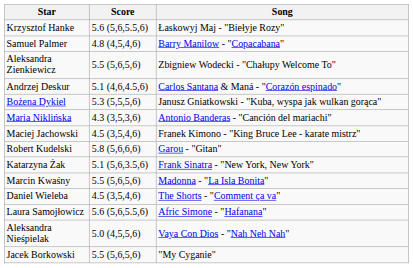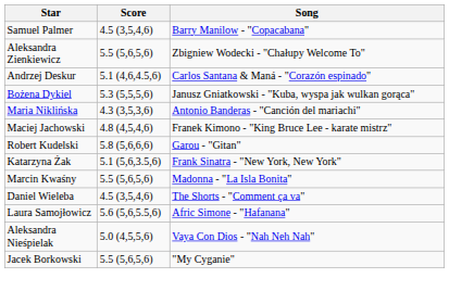- row: Krzysztof Hanke | 5.6 (5,6,5.5,6) | Łaskowyj Maj - "Biełyje Rozy"
Samuel Palmer | Score: 4.8 (4,5,4,6) -> 4.5 (3,5,4,6)
Maciej Jachowski | Score: 4.5 (3,5,4,6) -> 4.8 (4,5,4,6)
